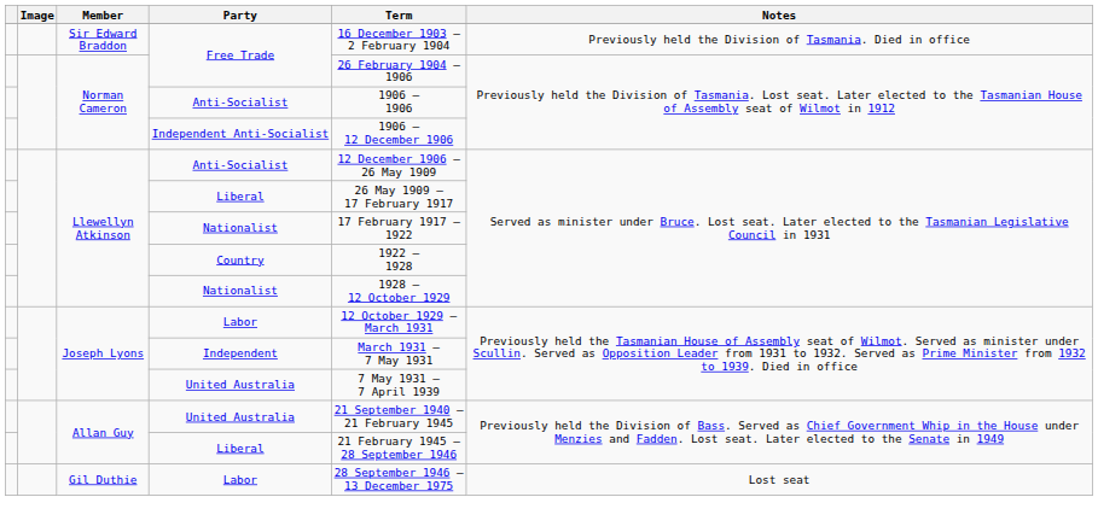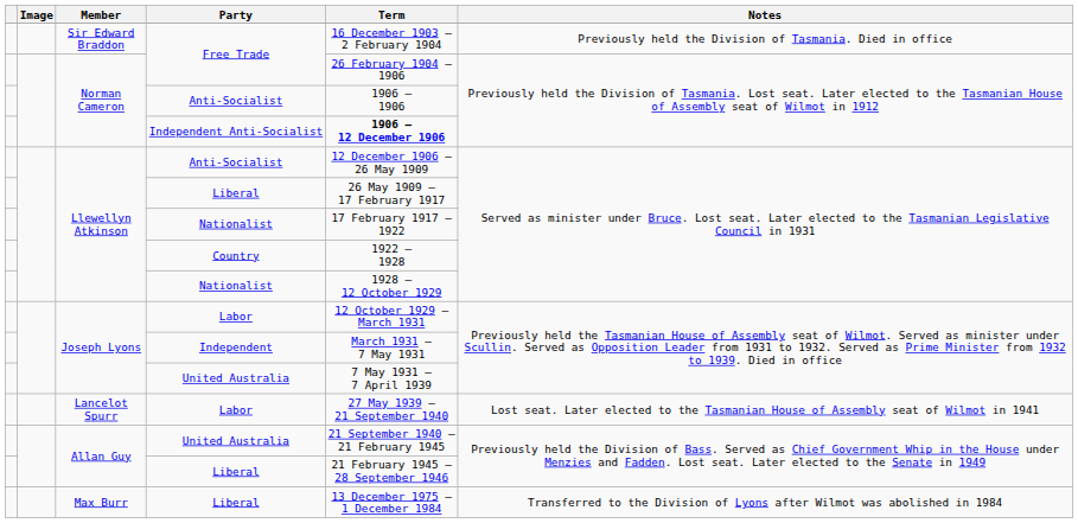Independent Anti-Socialist | Term: normal -> bold
+ row: Lancelot Spurr | Labor | 27 May 1939 – 21 September 1940 | Lost seat. Later elected to the Tasmanian House of Assembly seat of Wilmot in 1941
- row: Gil Duthie | Labor | 28 September 1946 – 13 December 1975 | Lost seat
+ row: Max Burr | Liberal | 13 December 1975 – 1 December 1984 | Transferred to the Division of Lyons after Wilmot was abolished in 1984
